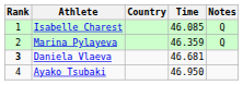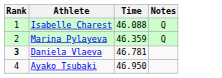- column: Country
Isabelle Charest | Time: 46.085 -> 46.088
Daniela Vlaeva | Time: 46.681 -> 46.781
